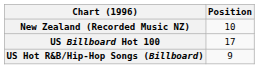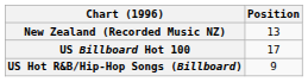New Zealand (Recorded Music NZ) | Position: 10 -> 13
